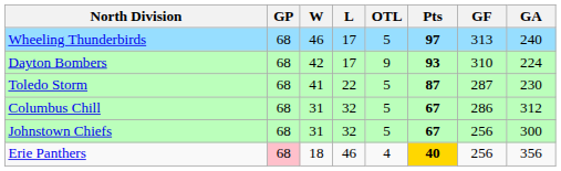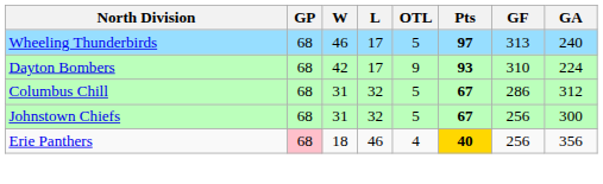- row: Toledo Storm | 68 | 41 | 22 | 5 | 87 | 287 | 230
